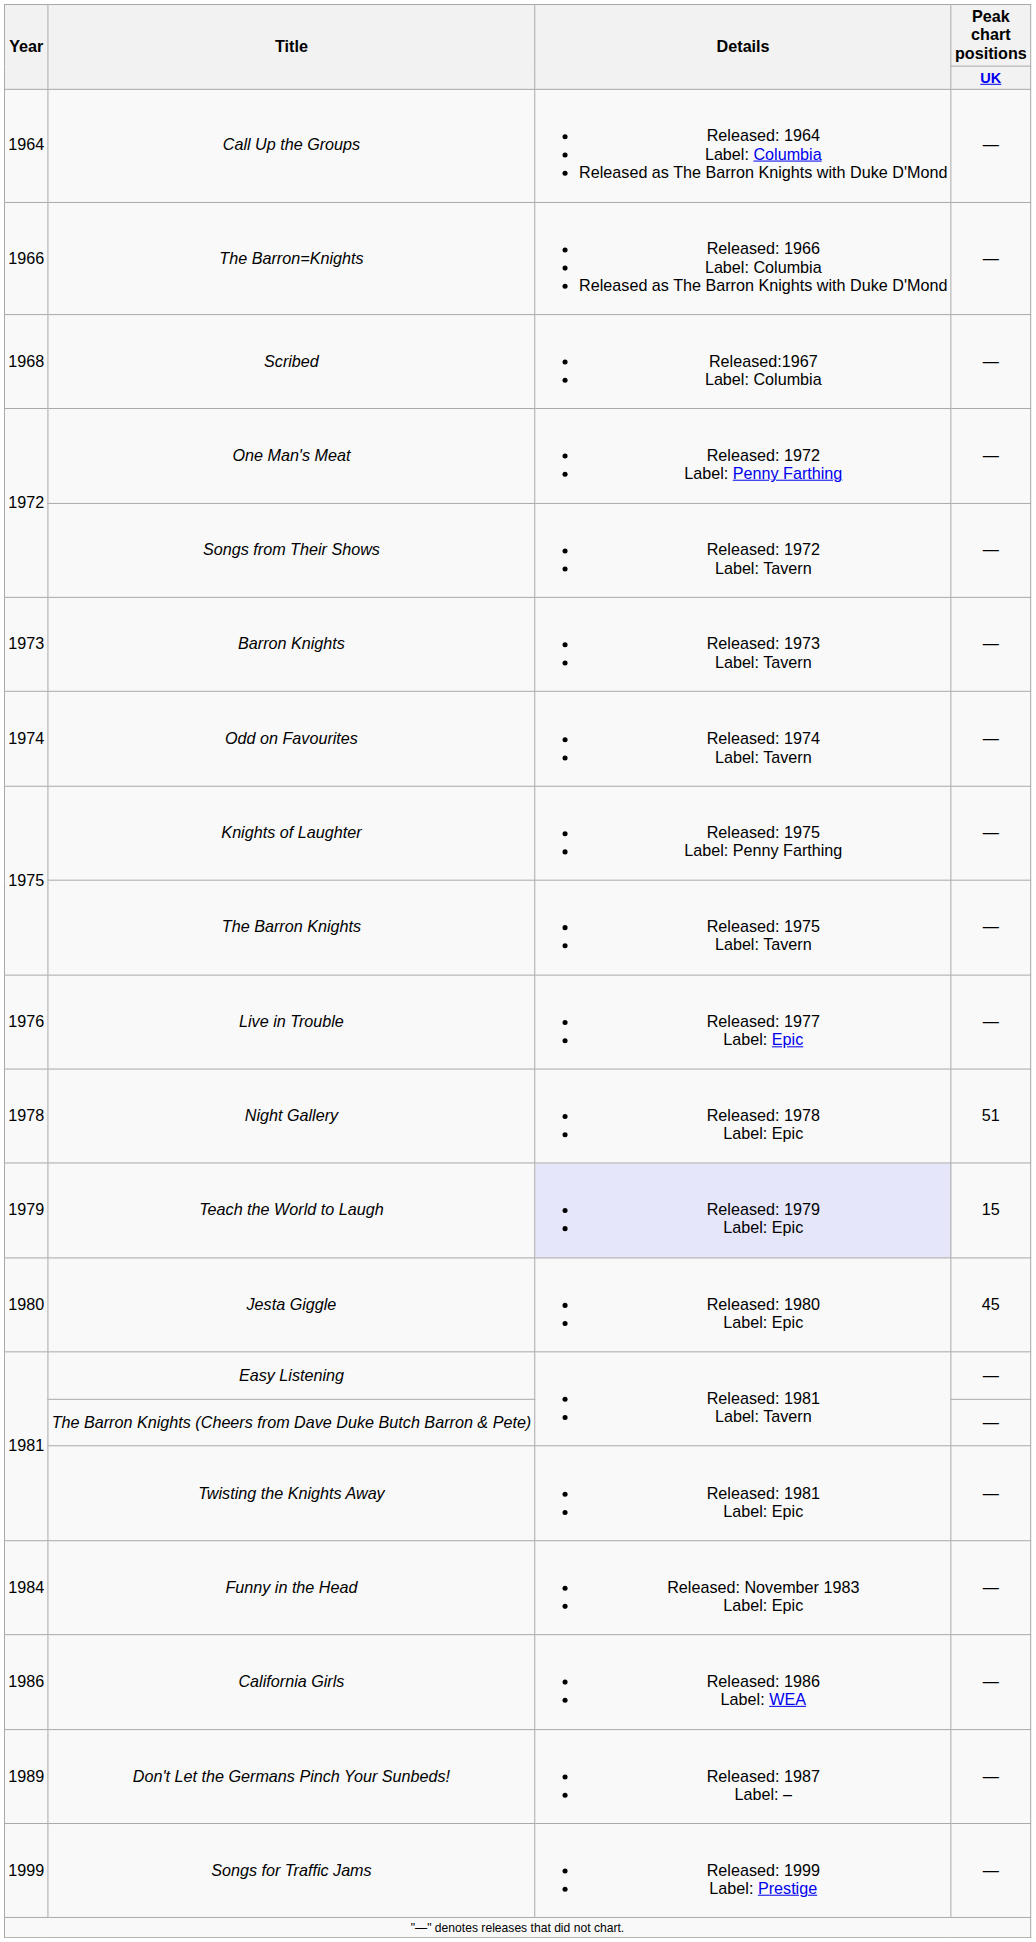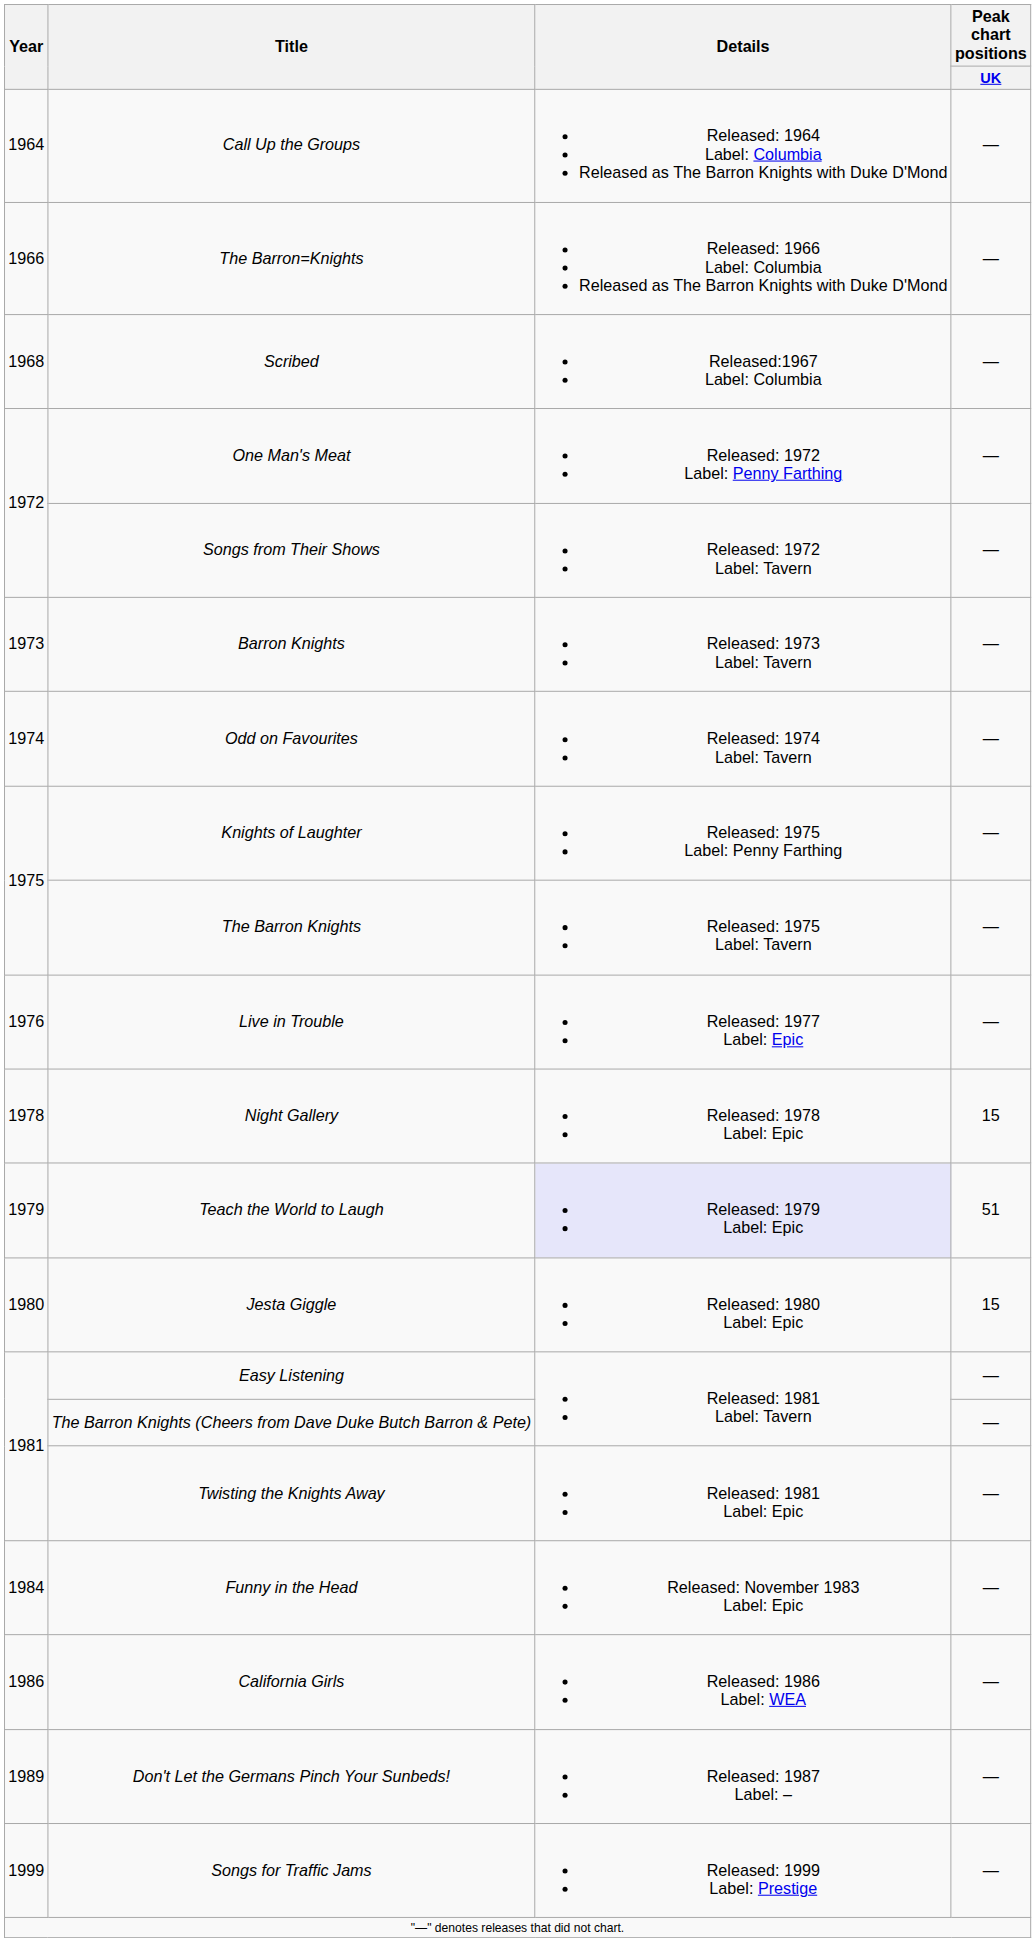Night Gallery | Peak chart positions / UK: 51 -> 15
Teach the World to Laugh | Peak chart positions / UK: 15 -> 51
Jesta Giggle | Peak chart positions / UK: 45 -> 15
